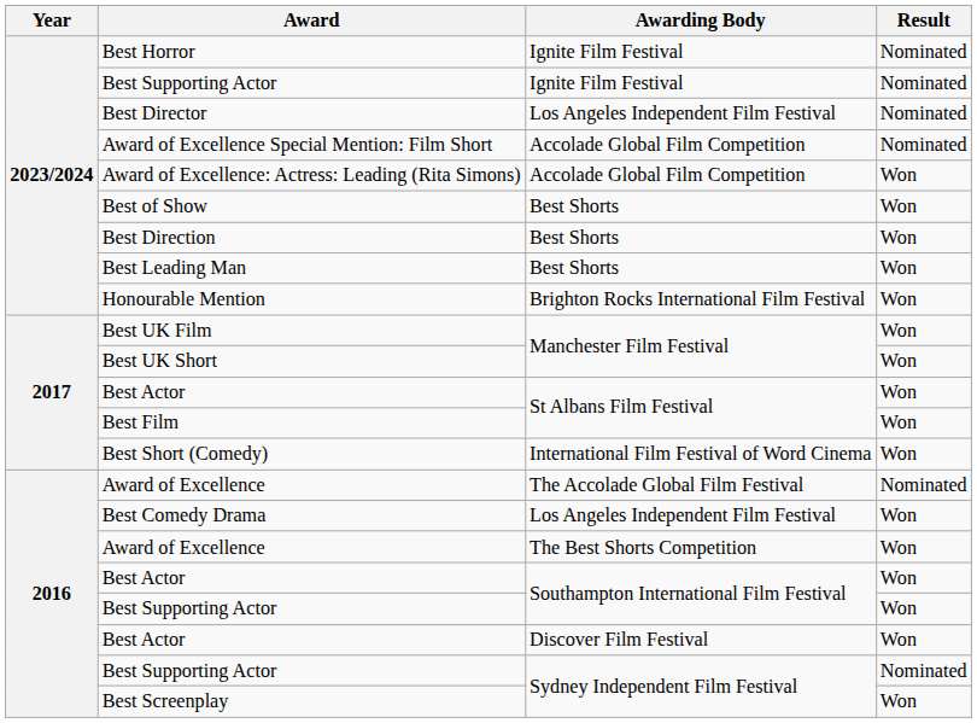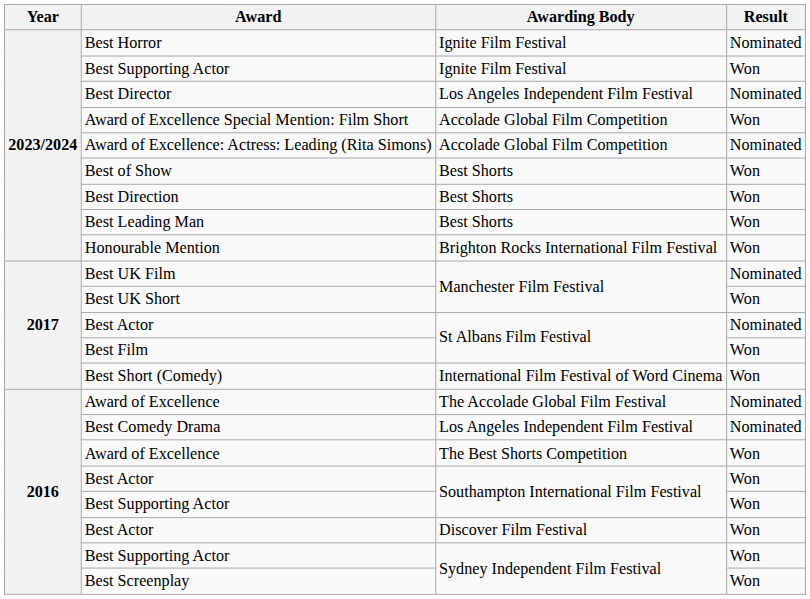Best Supporting Actor / Ignite Film Festival | Result: Nominated -> Won
Award of Excellence Special Mention: Film Short | Result: Nominated -> Won
Award of Excellence: Actress: Leading (Rita Simons) | Result: Won -> Nominated
Best UK Film | Result: Won -> Nominated
Best Actor / St Albans Film Festival | Result: Won -> Nominated
Best Comedy Drama | Result: Won -> Nominated
Best Supporting Actor / Sydney Independent Film Festival | Result: Nominated -> Won
